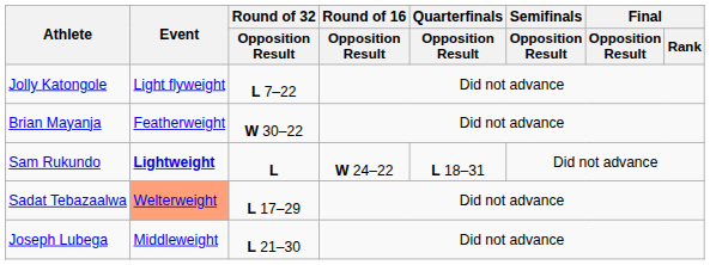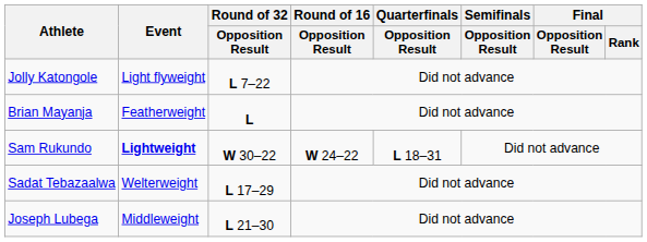Brian Mayanja | Round of 32 / Opposition Result: W 30–22 -> L
Sam Rukundo | Round of 32 / Opposition Result: L -> W 30–22
Sadat Tebazaalwa | Event: lightsalmon background -> no background
